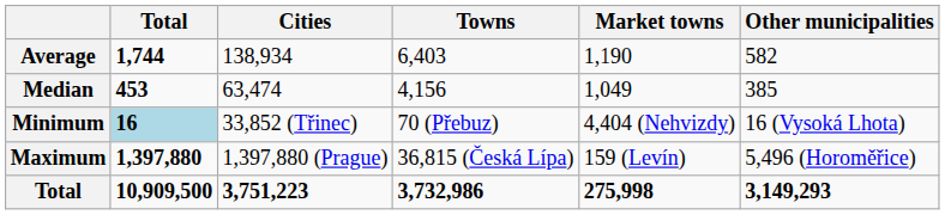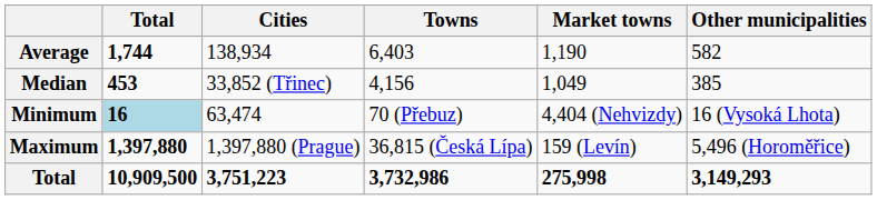Median | Cities: 63,474 -> 33,852 (Třinec)
Minimum | Cities: 33,852 (Třinec) -> 63,474
